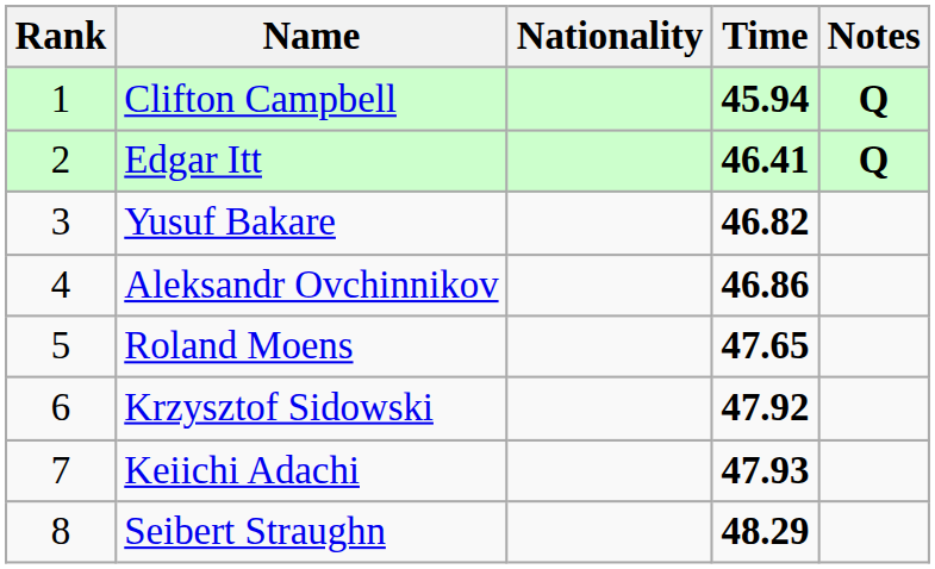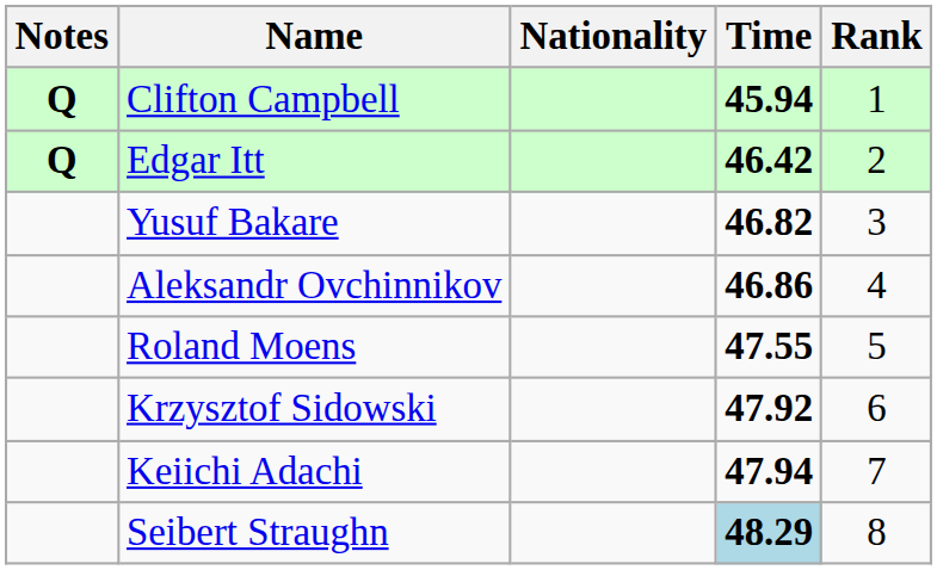columns swapped: Rank <-> Notes
Edgar Itt | Time: 46.41 -> 46.42
Roland Moens | Time: 47.65 -> 47.55
Keiichi Adachi | Time: 47.93 -> 47.94
Seibert Straughn | Time: no background -> lightblue background
